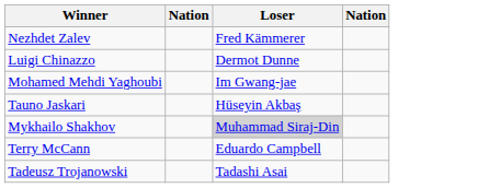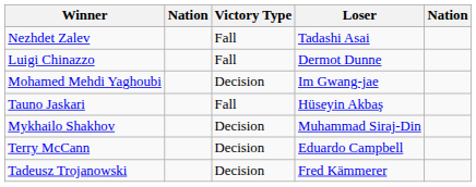+ column: Victory Type | Fall | Fall | Decision | Fall | Decision | Decision | Decision
Nezhdet Zalev | Loser: Fred Kämmerer -> Tadashi Asai
Mykhailo Shakhov | Loser: lightgrey background -> no background
Tadeusz Trojanowski | Loser: Tadashi Asai -> Fred Kämmerer
